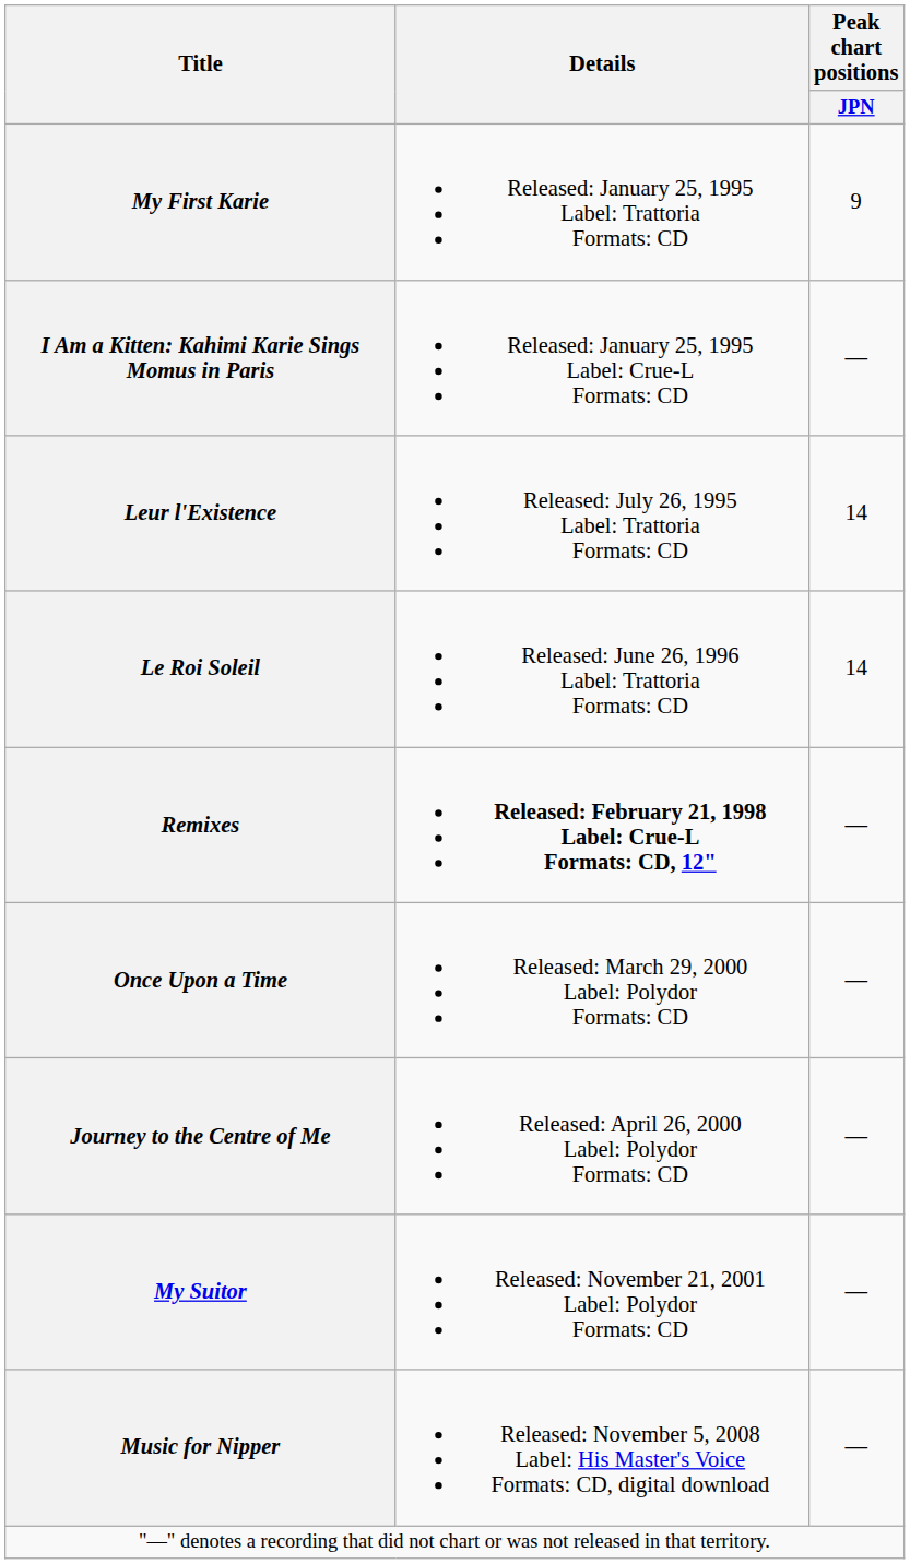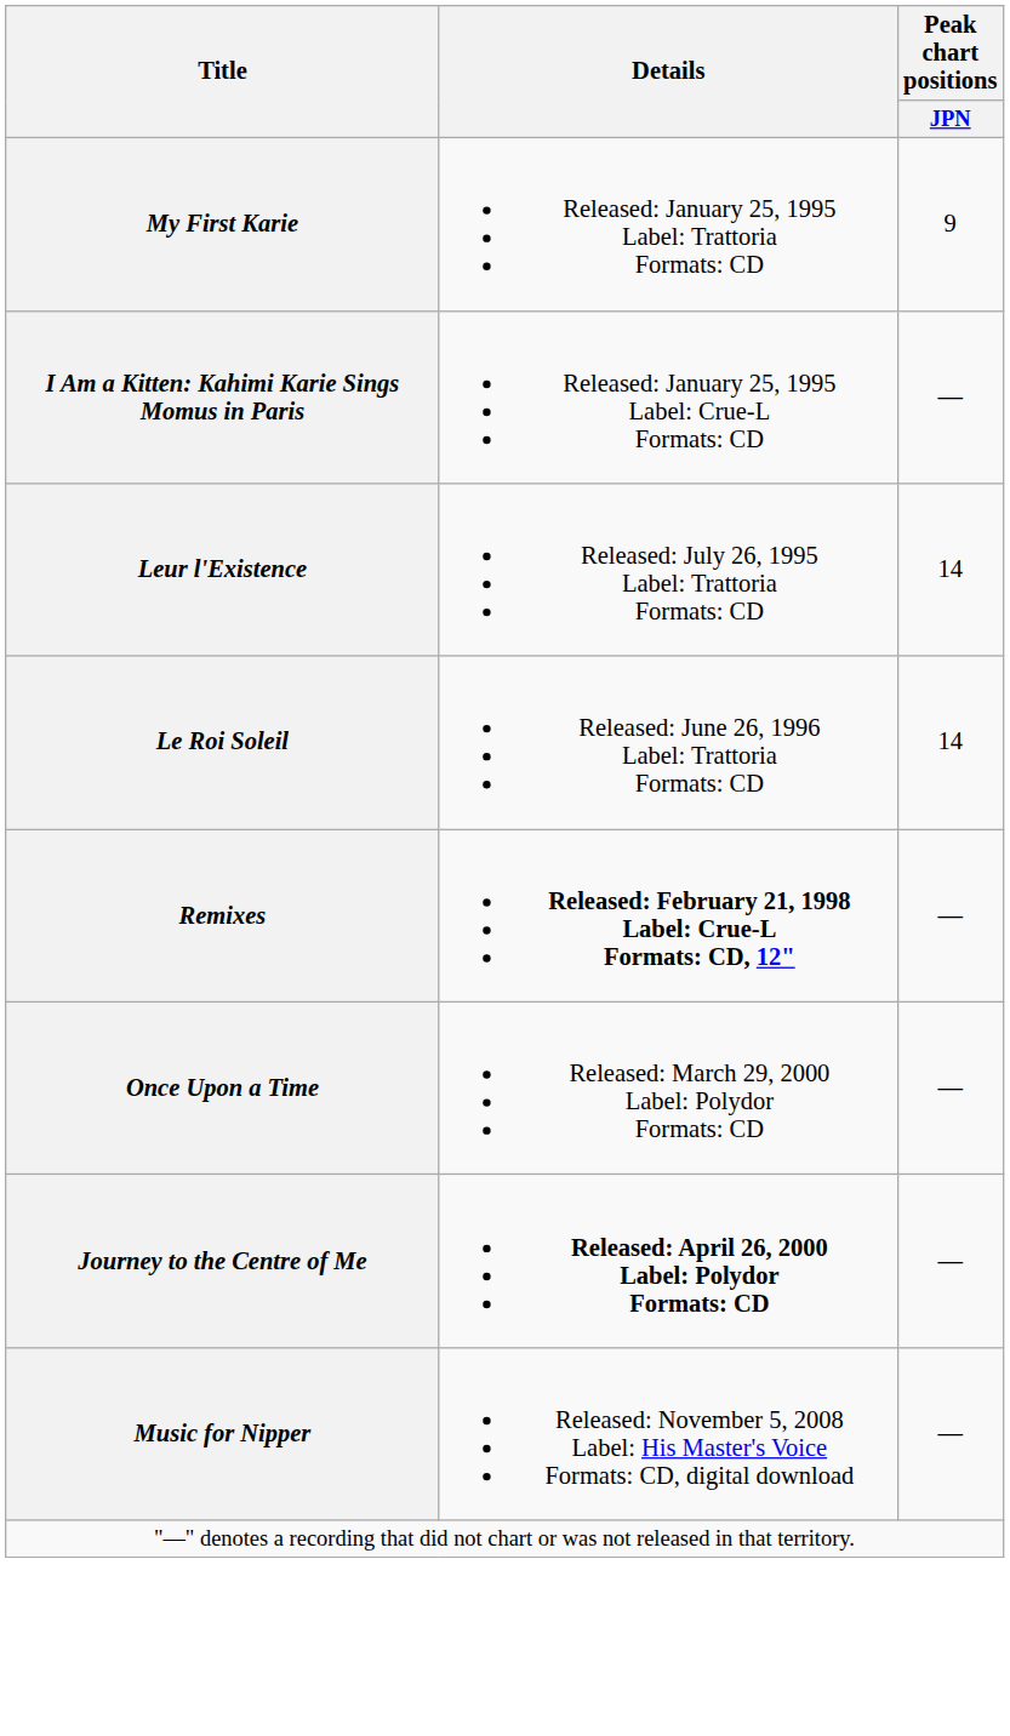Journey to the Centre of Me | Details: normal -> bold
- row: My Suitor | Released: November 21, 2001 Label: Polydor Formats: CD | —
